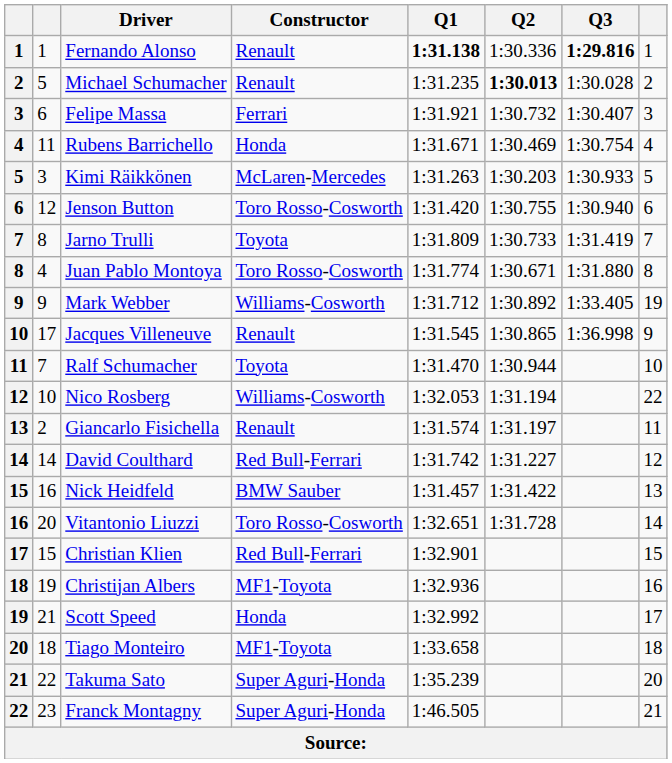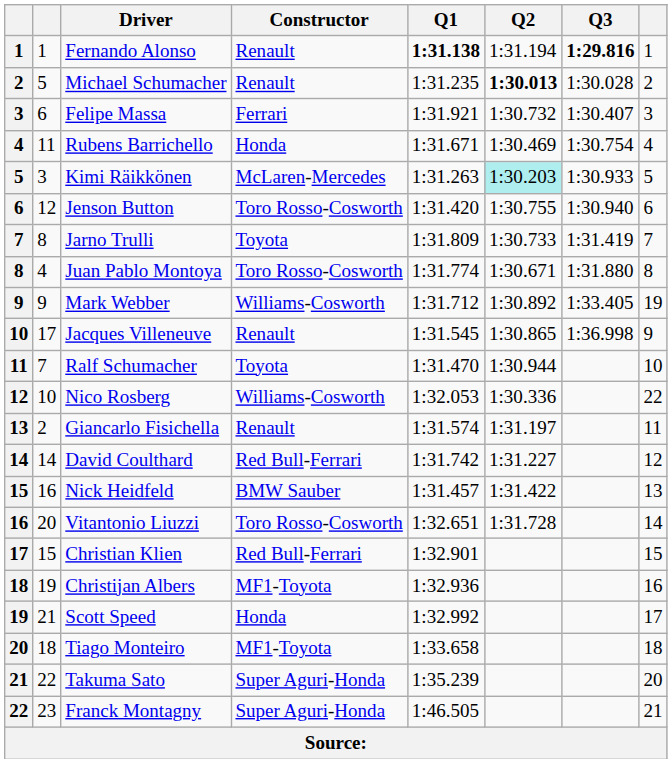Fernando Alonso | Q2: 1:30.336 -> 1:31.194
Kimi Räikkönen | Q2: no background -> paleturquoise background
Nico Rosberg | Q2: 1:31.194 -> 1:30.336
